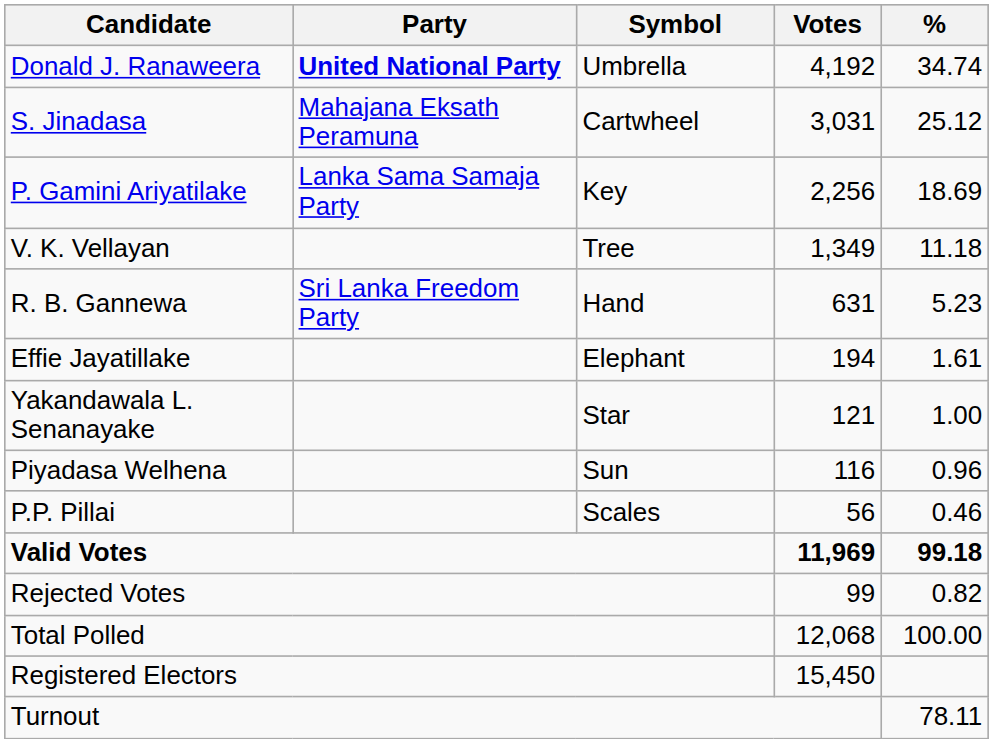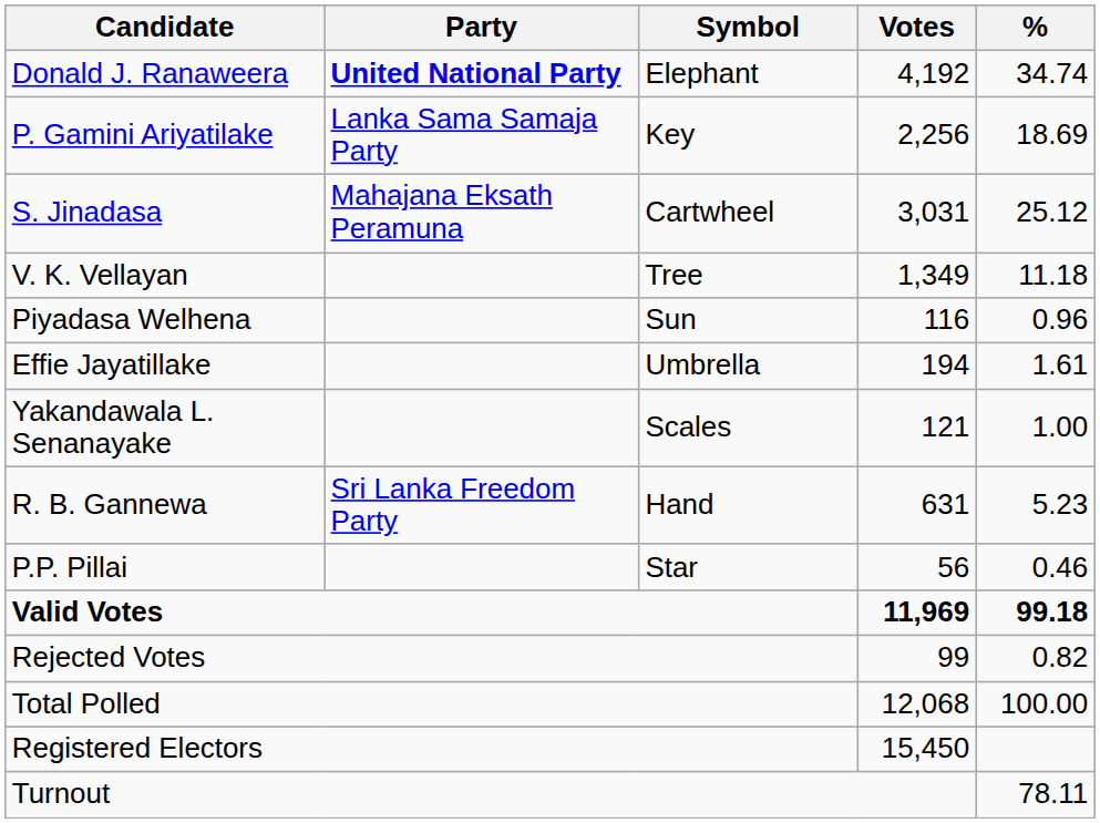Donald J. Ranaweera | Symbol: Umbrella -> Elephant
rows swapped: S. Jinadasa <-> P. Gamini Ariyatilake
rows swapped: R. B. Gannewa <-> Piyadasa Welhena
Effie Jayatillake | Symbol: Elephant -> Umbrella
Yakandawala L. Senanayake | Symbol: Star -> Scales
P.P. Pillai | Symbol: Scales -> Star
